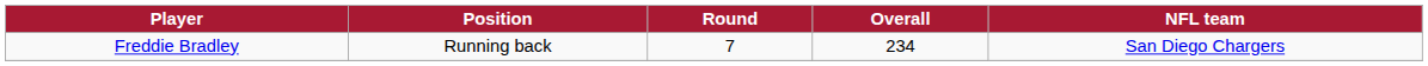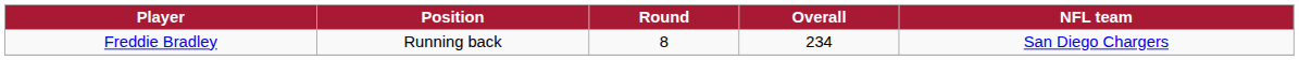Freddie Bradley | Round: 7 -> 8
